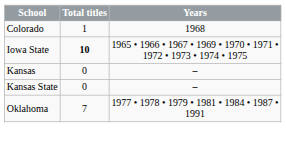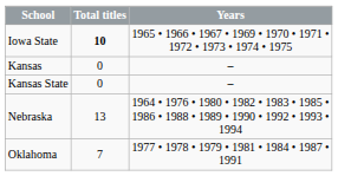- row: Colorado | 1 | 1968
+ row: Nebraska | 13 | 1964 • 1976 • 1980 • 1982 • 1983 • 1985 • 1986 • 1988 • 1989 • 1990 • 1992 • 1993 • 1994
